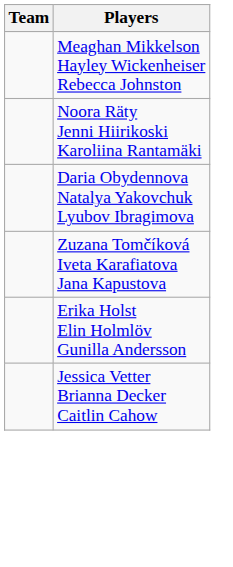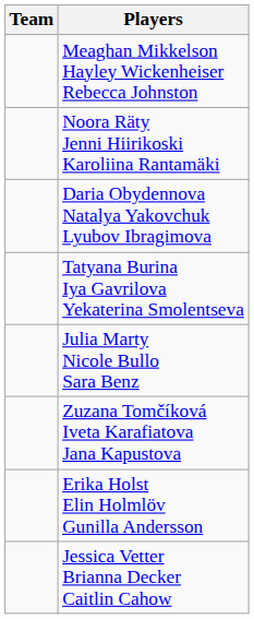+ row: Tatyana Burina Iya Gavrilova Yekaterina Smolentseva
+ row: Julia Marty Nicole Bullo Sara Benz
